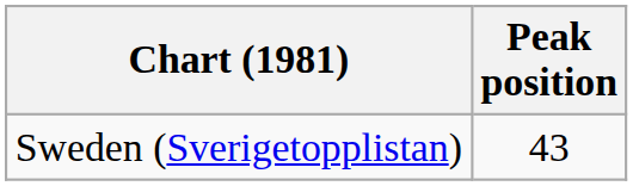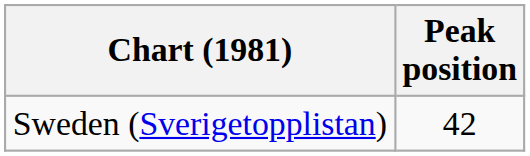Sweden (Sverigetopplistan) | Peak position: 43 -> 42
